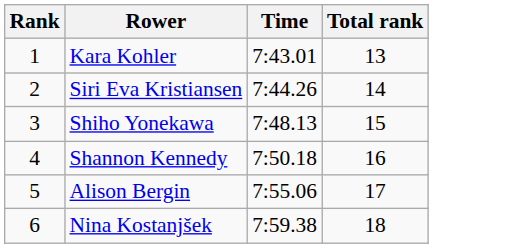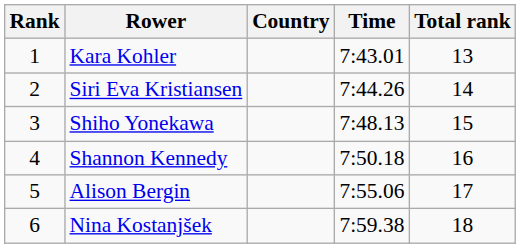+ column: Country
